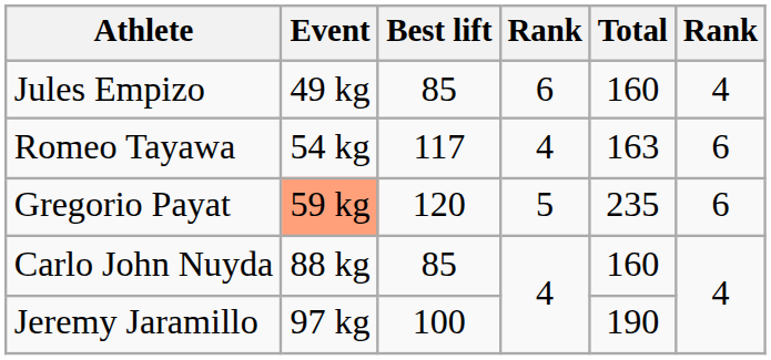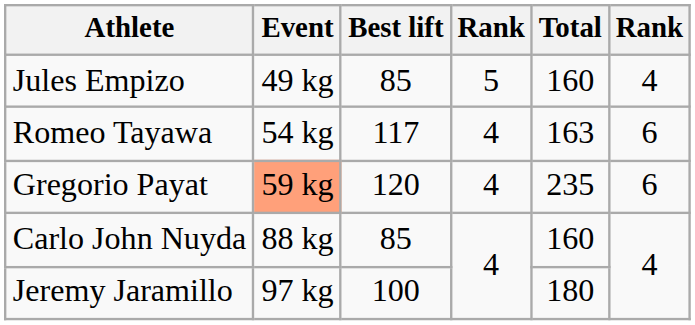Jules Empizo | column 4: 6 -> 5
Gregorio Payat | column 4: 5 -> 4
Jeremy Jaramillo | Total: 190 -> 180
